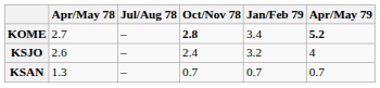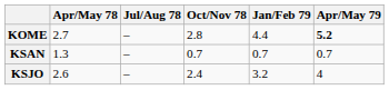KOME | Oct/Nov 78: bold -> normal
KOME | Jan/Feb 79: 3.4 -> 4.4
rows swapped: KSJO <-> KSAN
